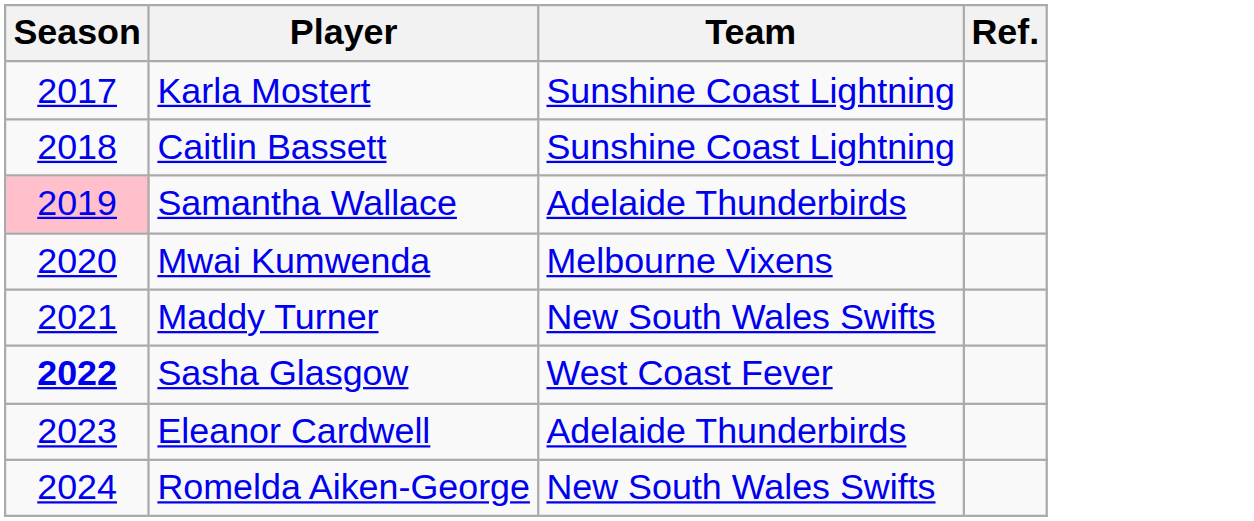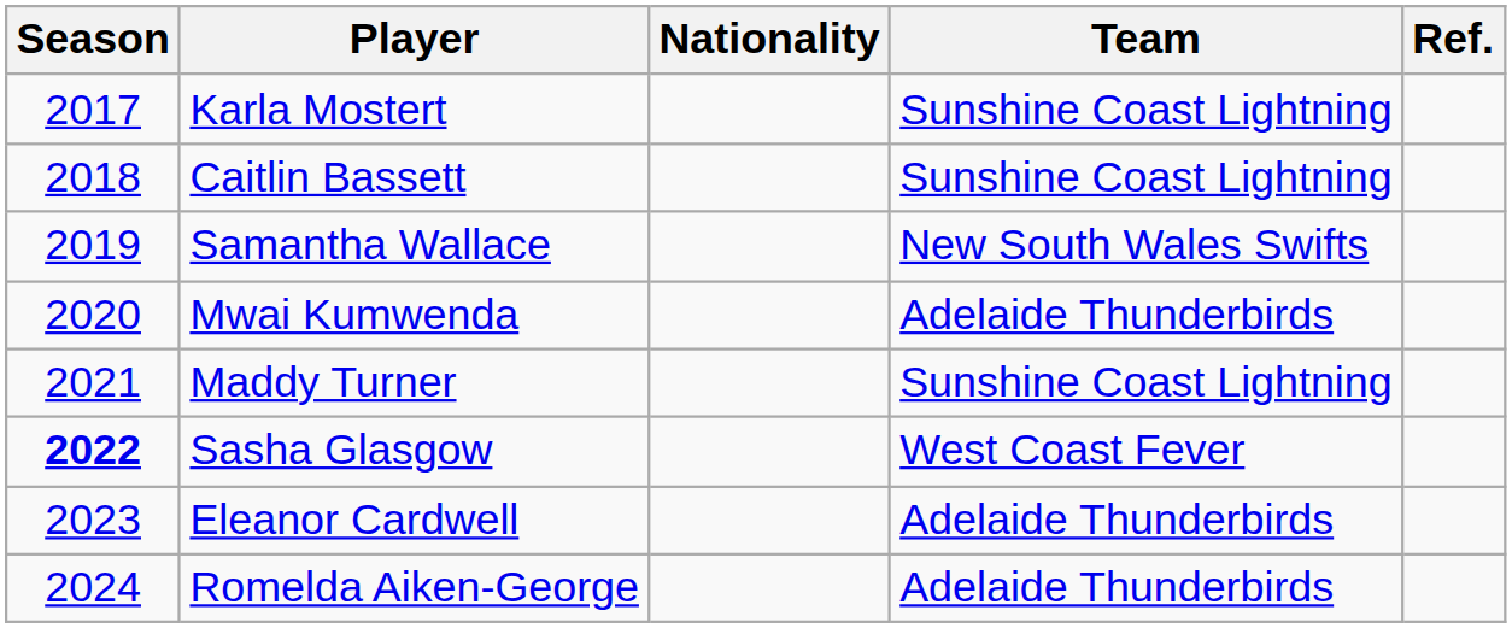+ column: Nationality
Samantha Wallace | Season: pink background -> no background
Samantha Wallace | Team: Adelaide Thunderbirds -> New South Wales Swifts
Mwai Kumwenda | Team: Melbourne Vixens -> Adelaide Thunderbirds
Maddy Turner | Team: New South Wales Swifts -> Sunshine Coast Lightning
Romelda Aiken-George | Team: New South Wales Swifts -> Adelaide Thunderbirds
